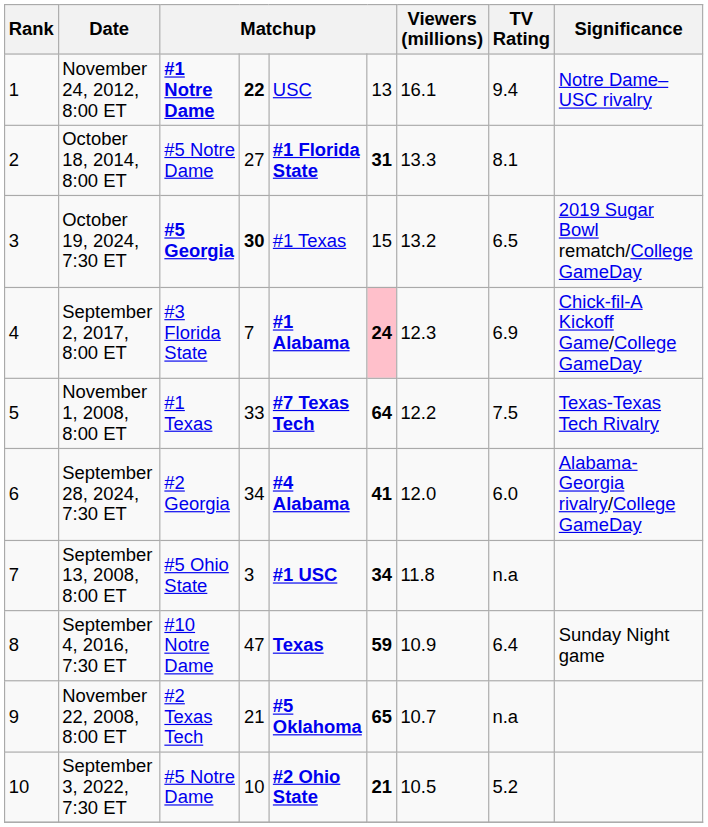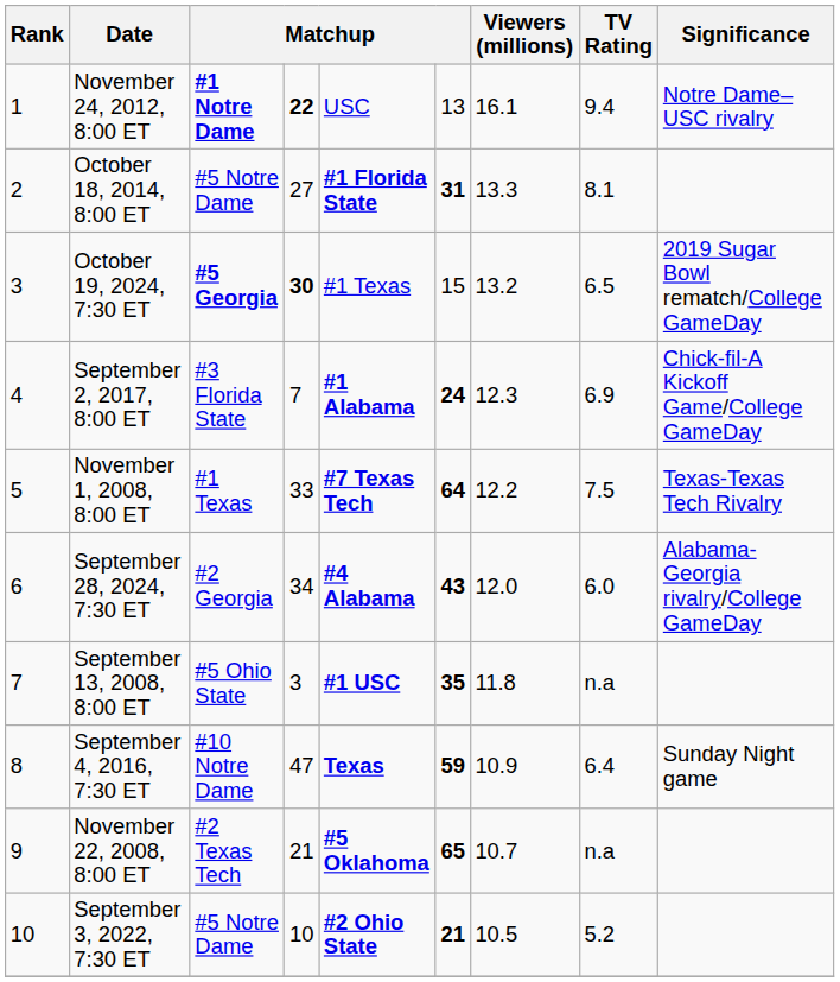September 2, 2017, 8:00 ET | column 6: pink background -> no background
September 28, 2024, 7:30 ET | column 6: 41 -> 43
September 13, 2008, 8:00 ET | column 6: 34 -> 35
